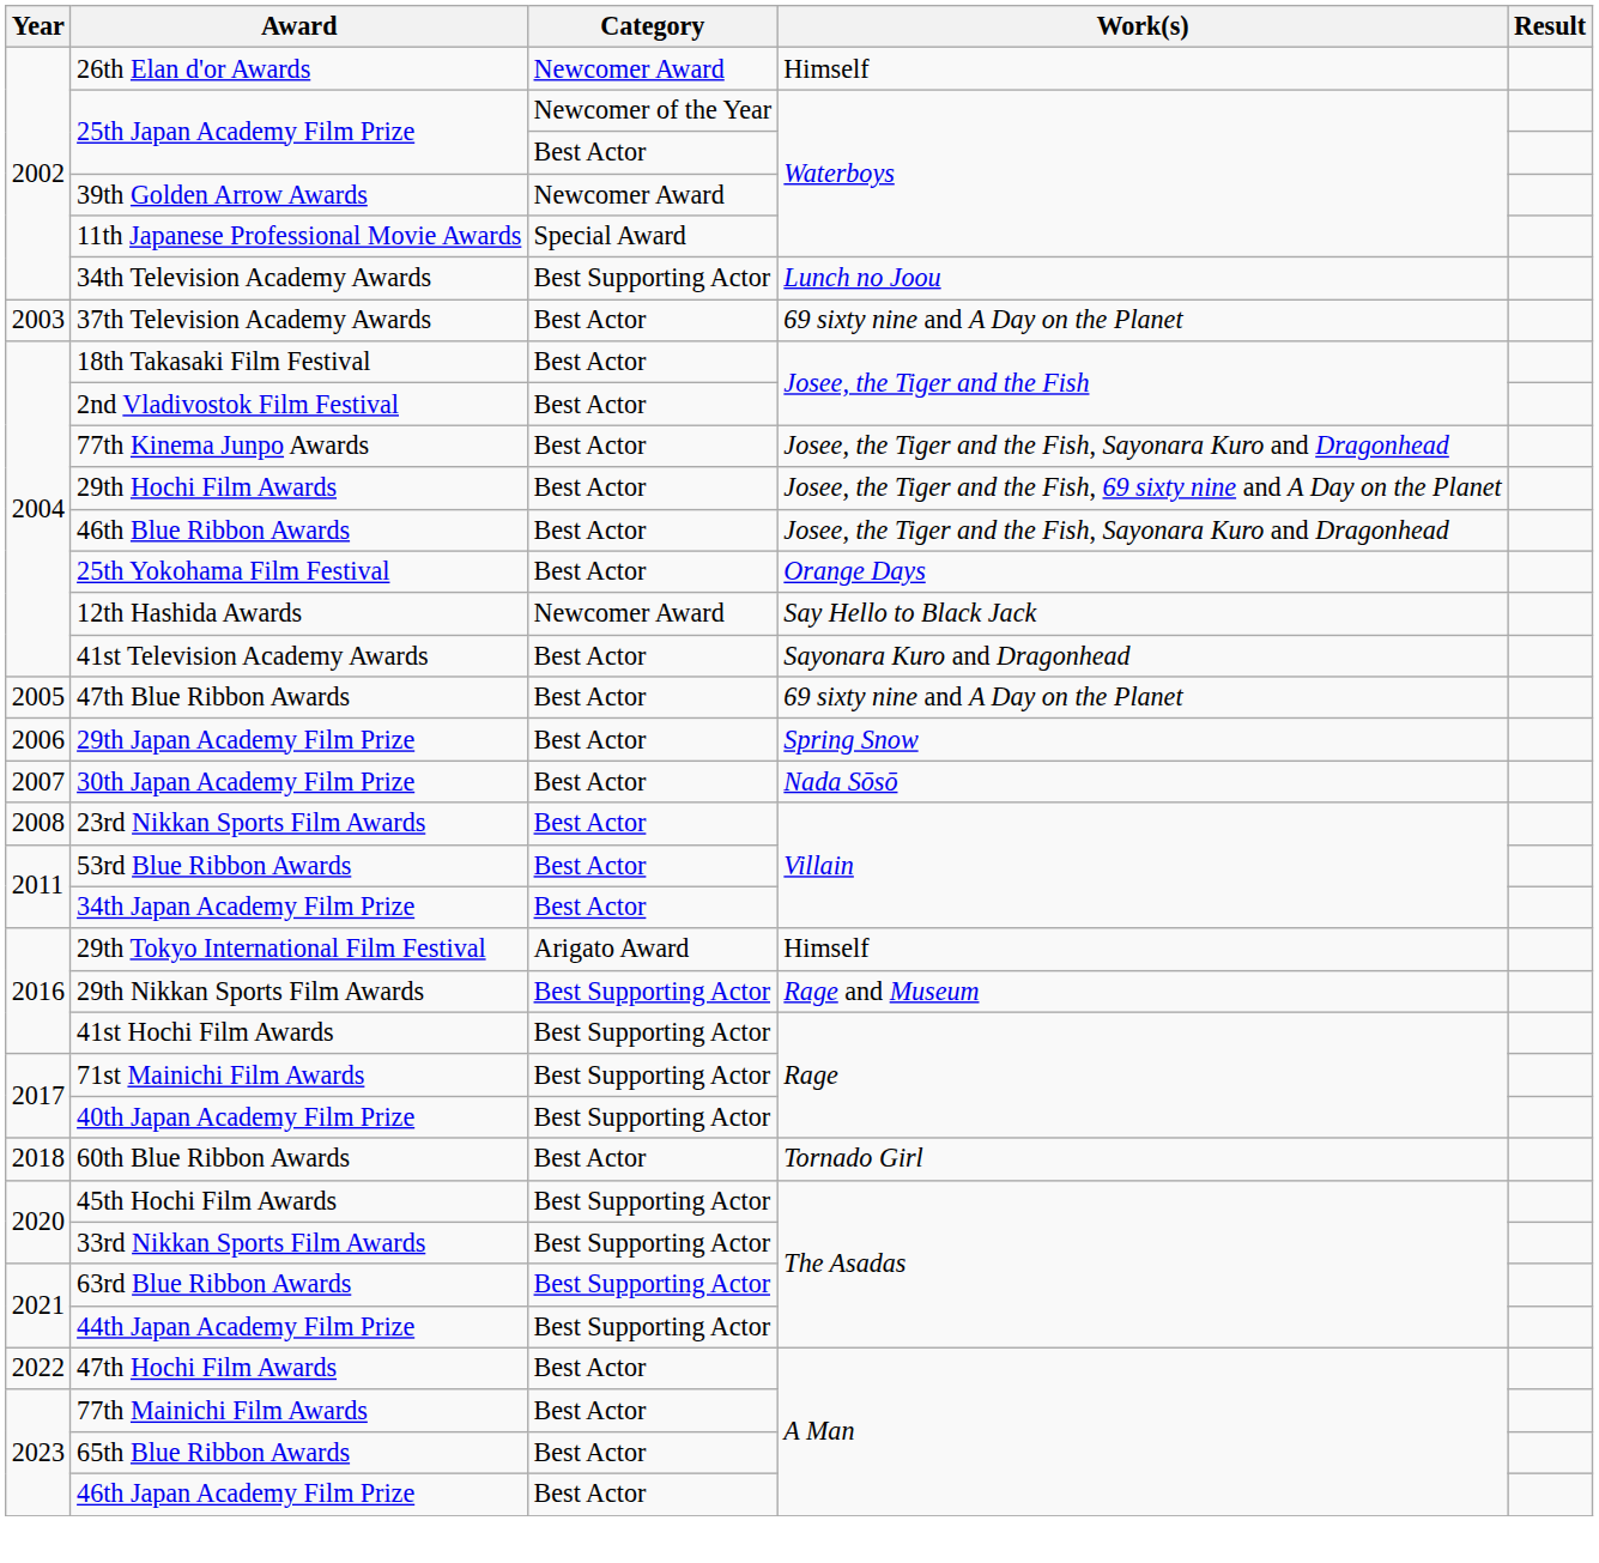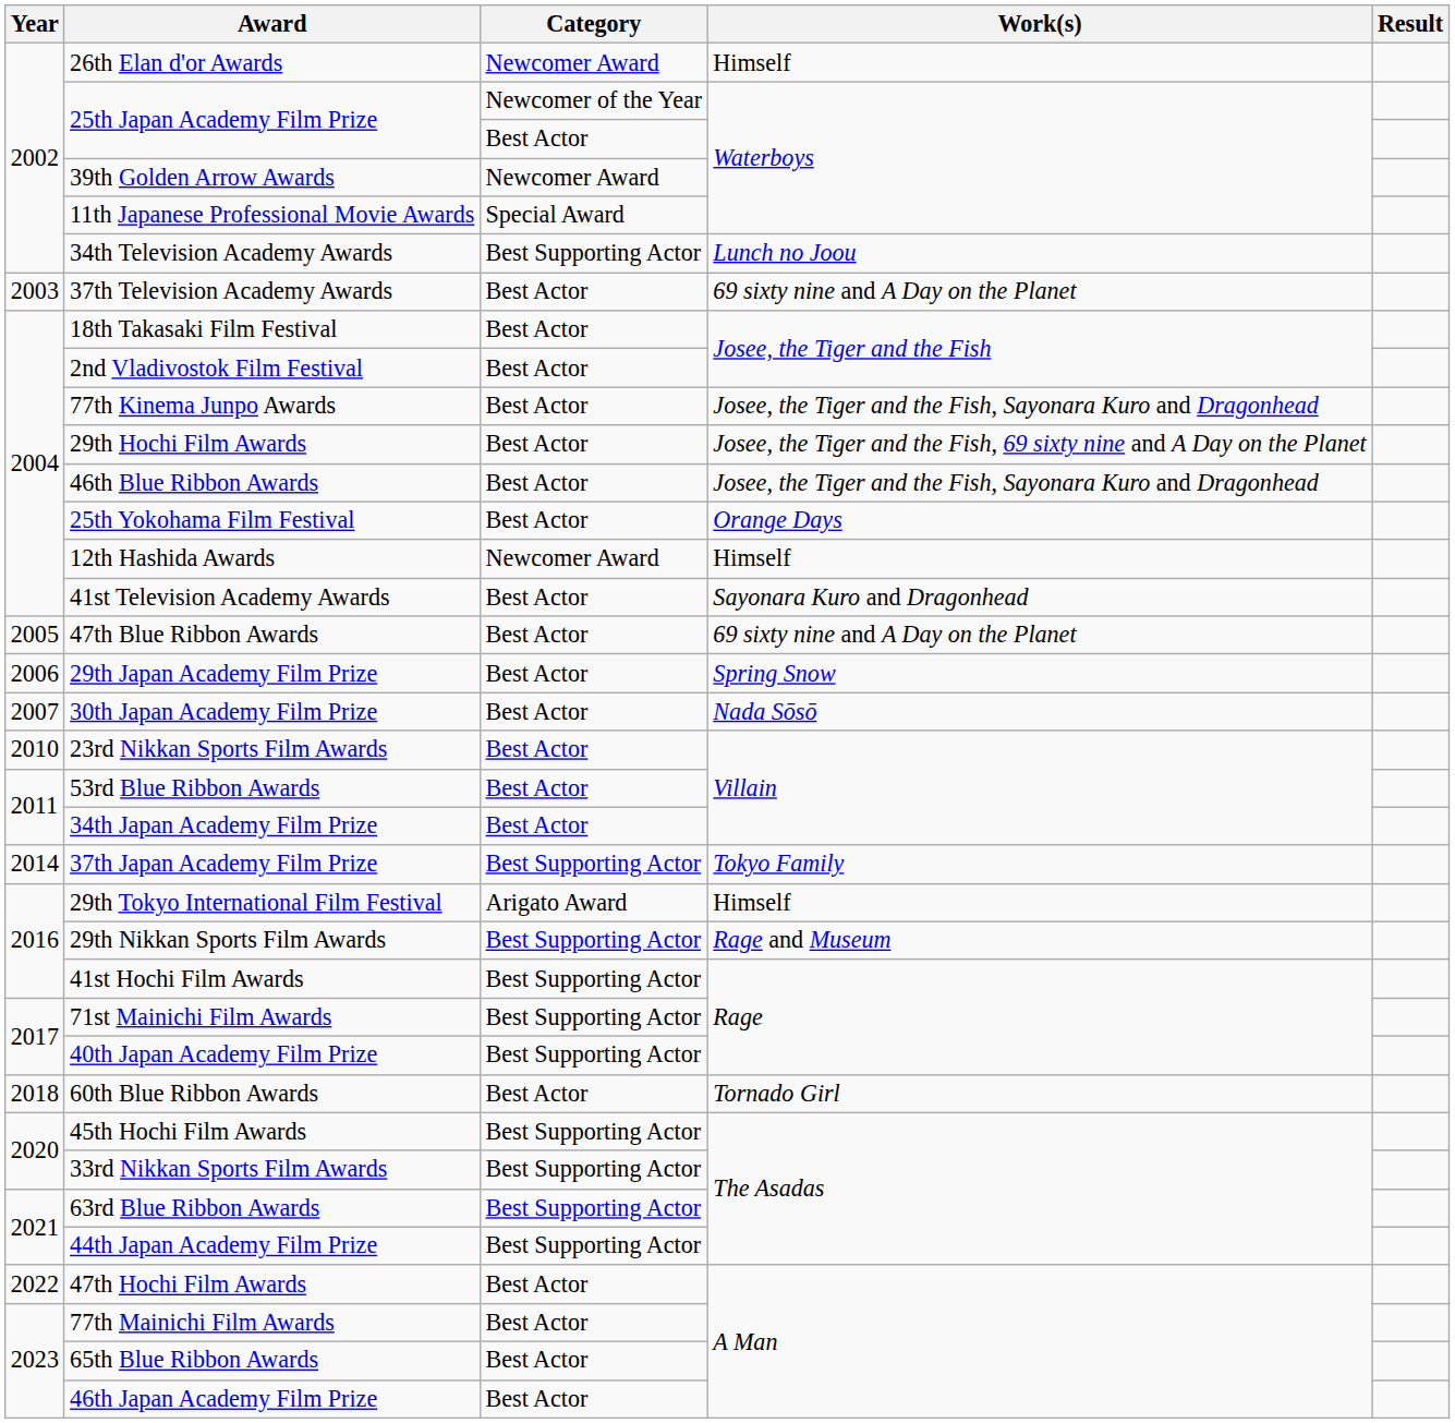12th Hashida Awards | Work(s): Say Hello to Black Jack -> Himself
23rd Nikkan Sports Film Awards | Year: 2008 -> 2010
+ row: 2014 | 37th Japan Academy Film Prize | Best Supporting Actor | Tokyo Family
